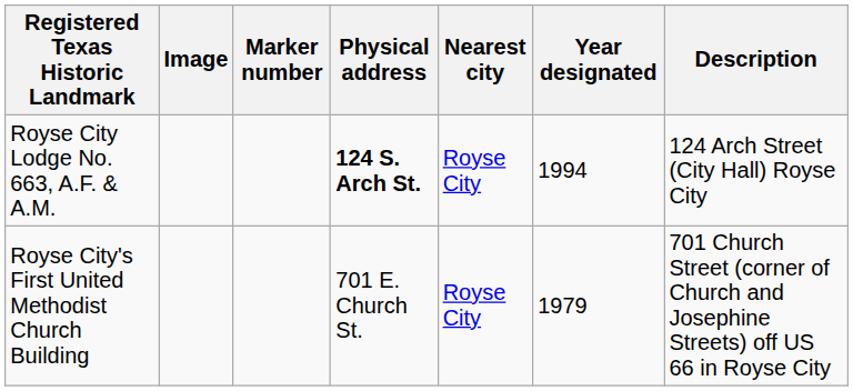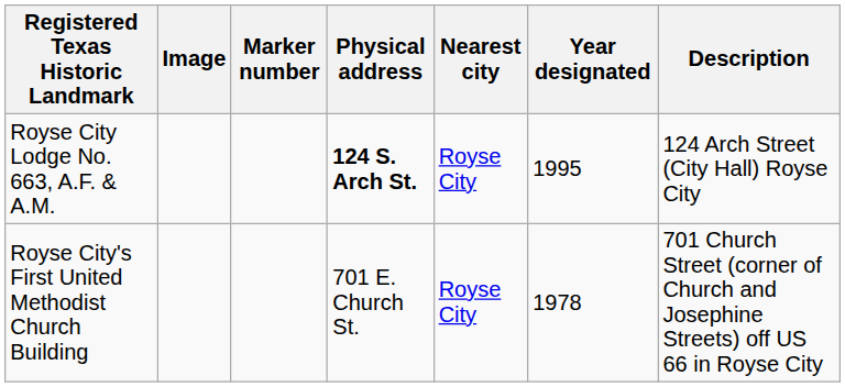Royse City Lodge No. 663, A.F. & A.M. | Year designated: 1994 -> 1995
Royse City's First United Methodist Church Building | Year designated: 1979 -> 1978
